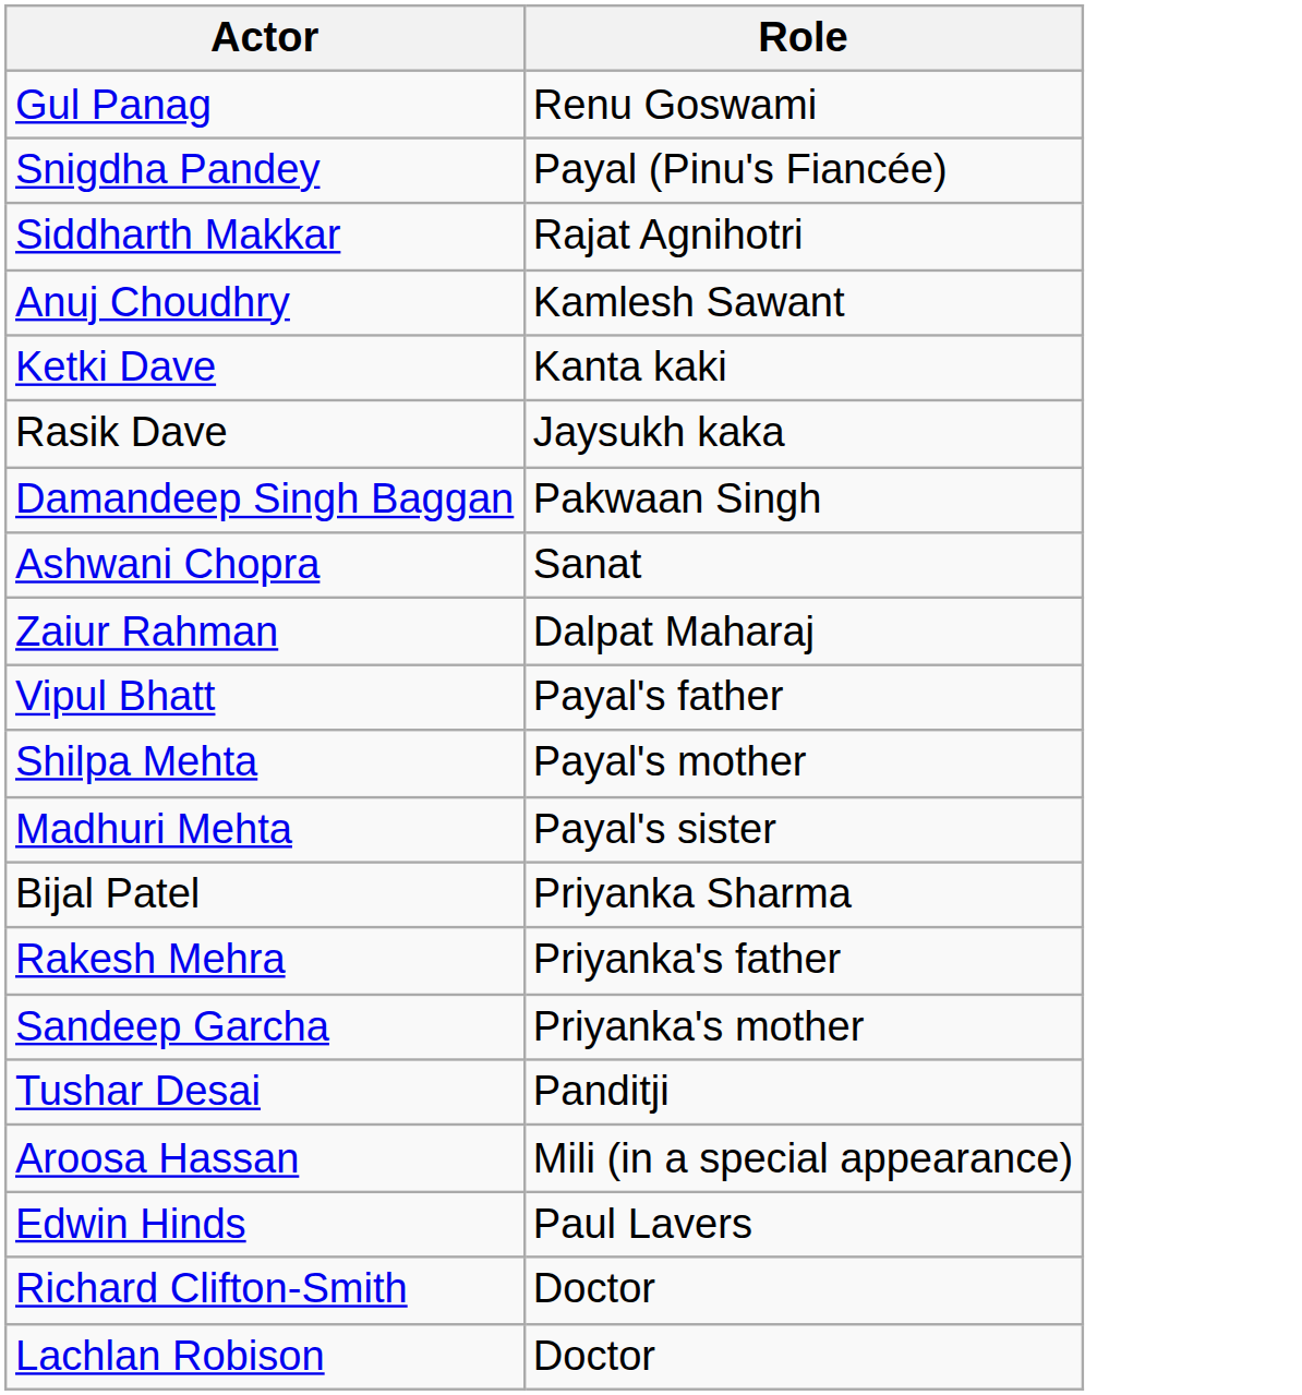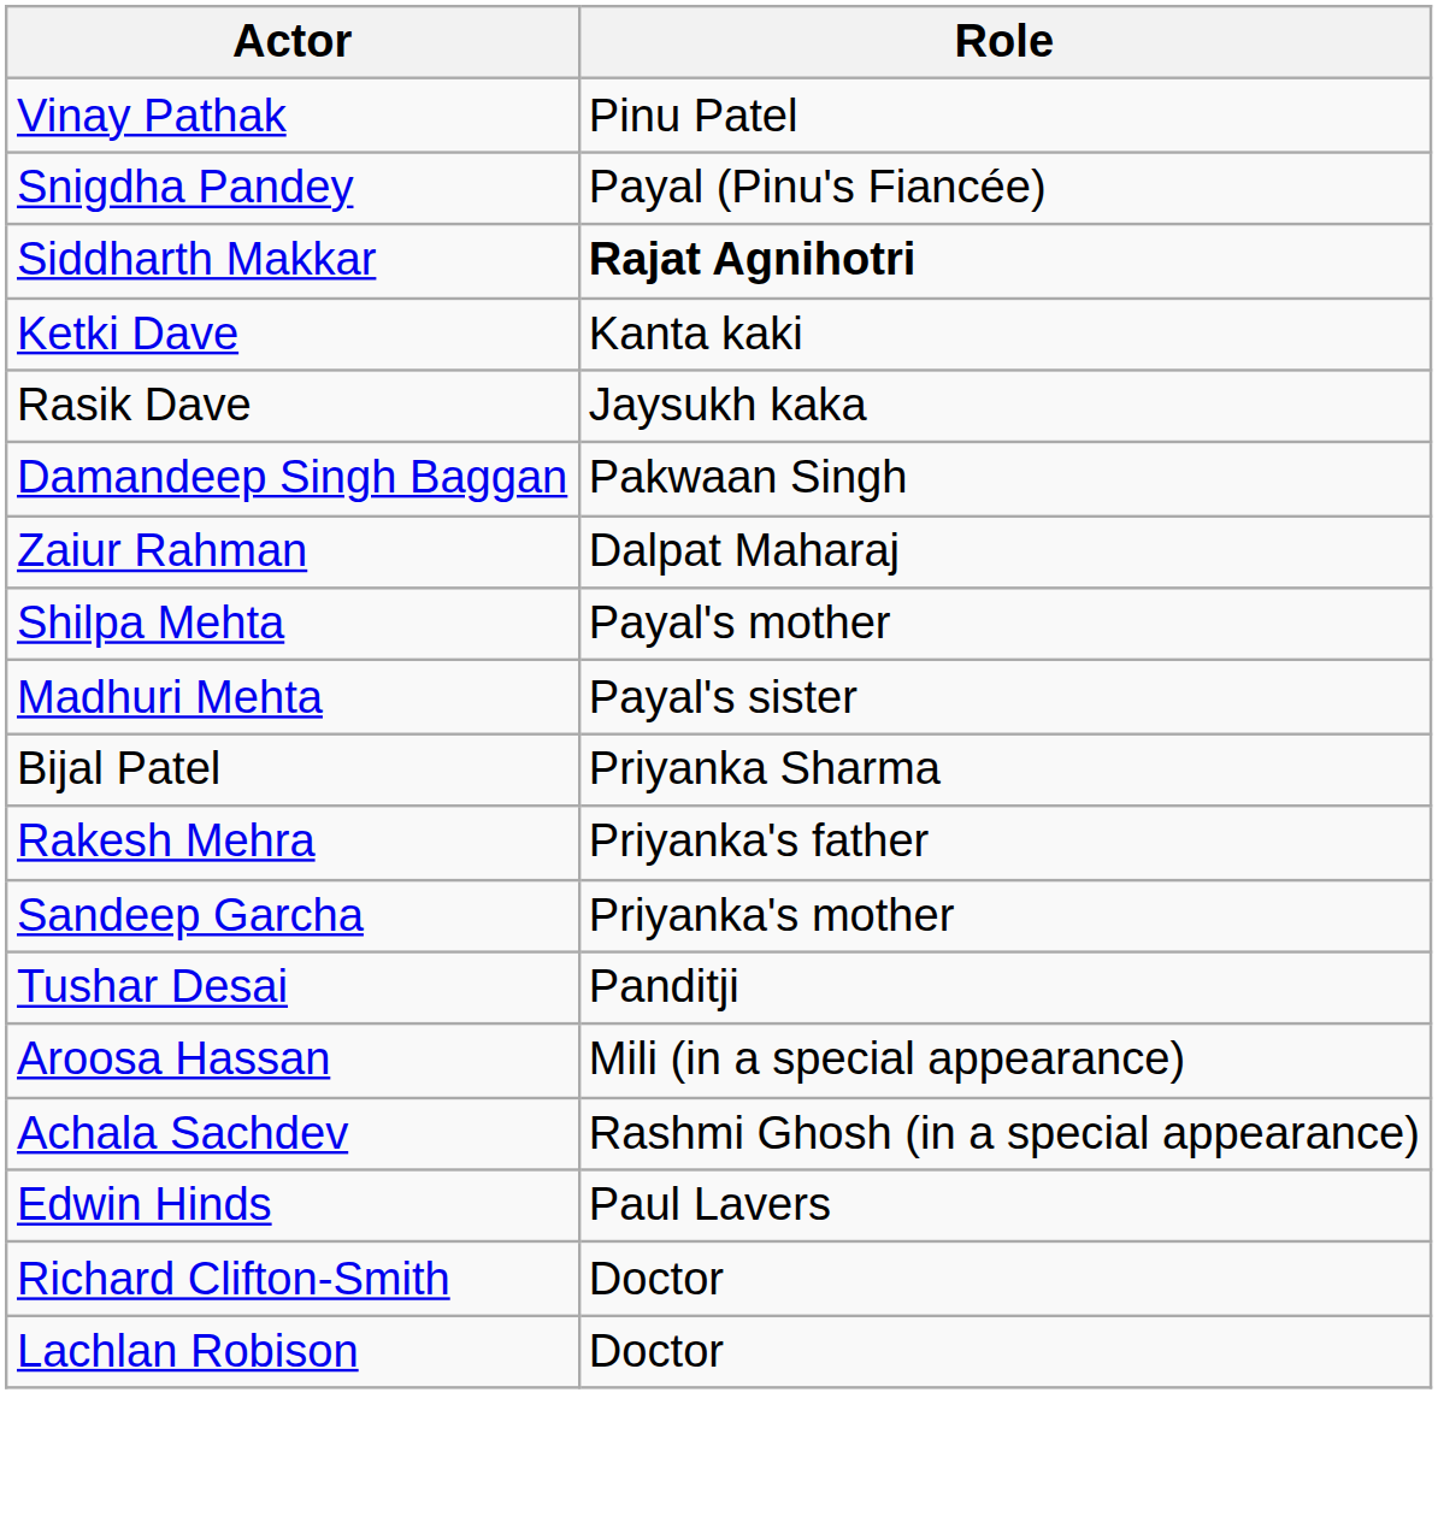+ row: Vinay Pathak | Pinu Patel
- row: Gul Panag | Renu Goswami
Siddharth Makkar | Role: normal -> bold
- row: Anuj Choudhry | Kamlesh Sawant
- row: Ashwani Chopra | Sanat
- row: Vipul Bhatt | Payal's father
+ row: Achala Sachdev | Rashmi Ghosh (in a special appearance)
